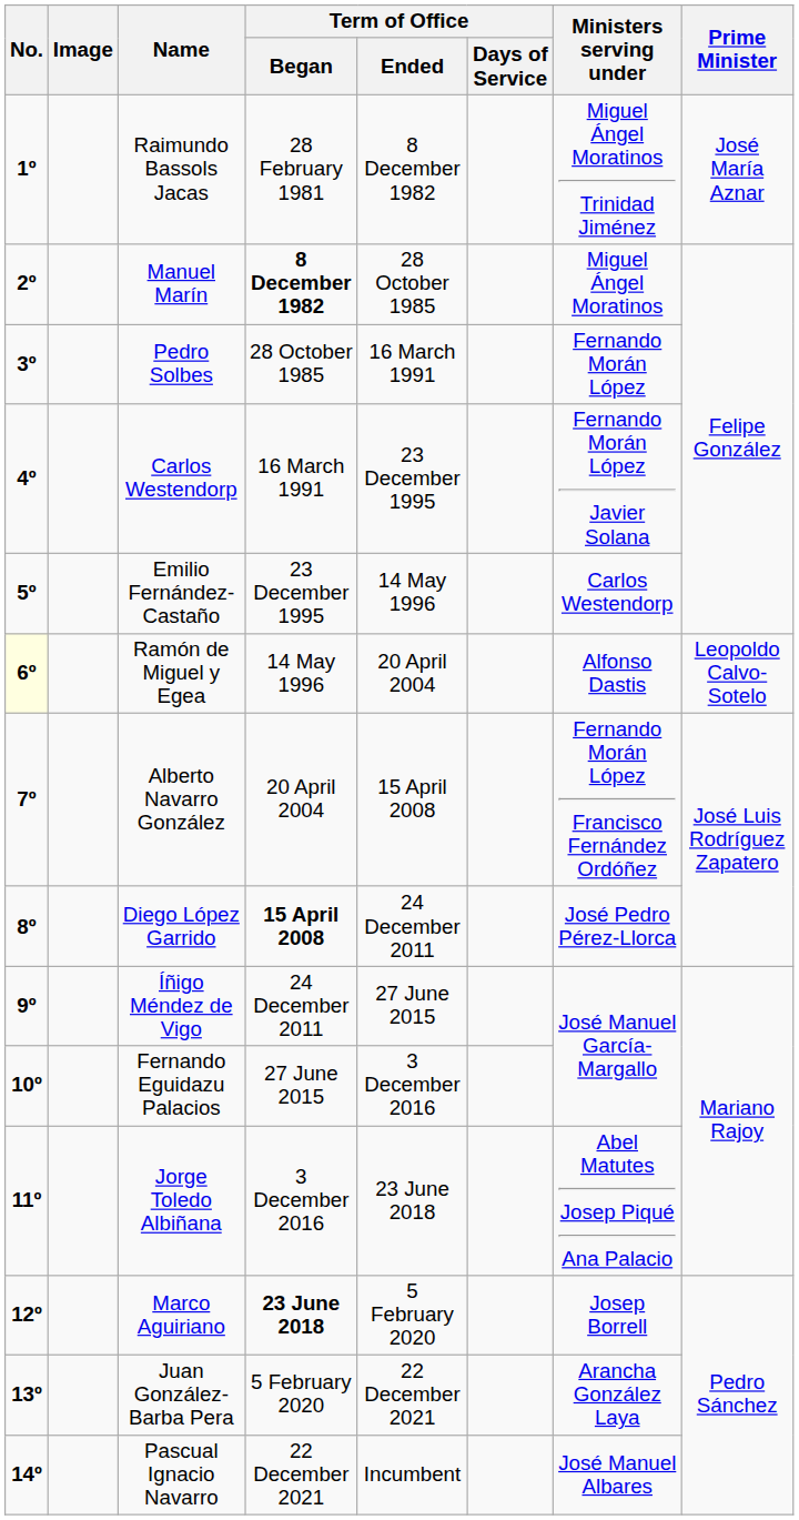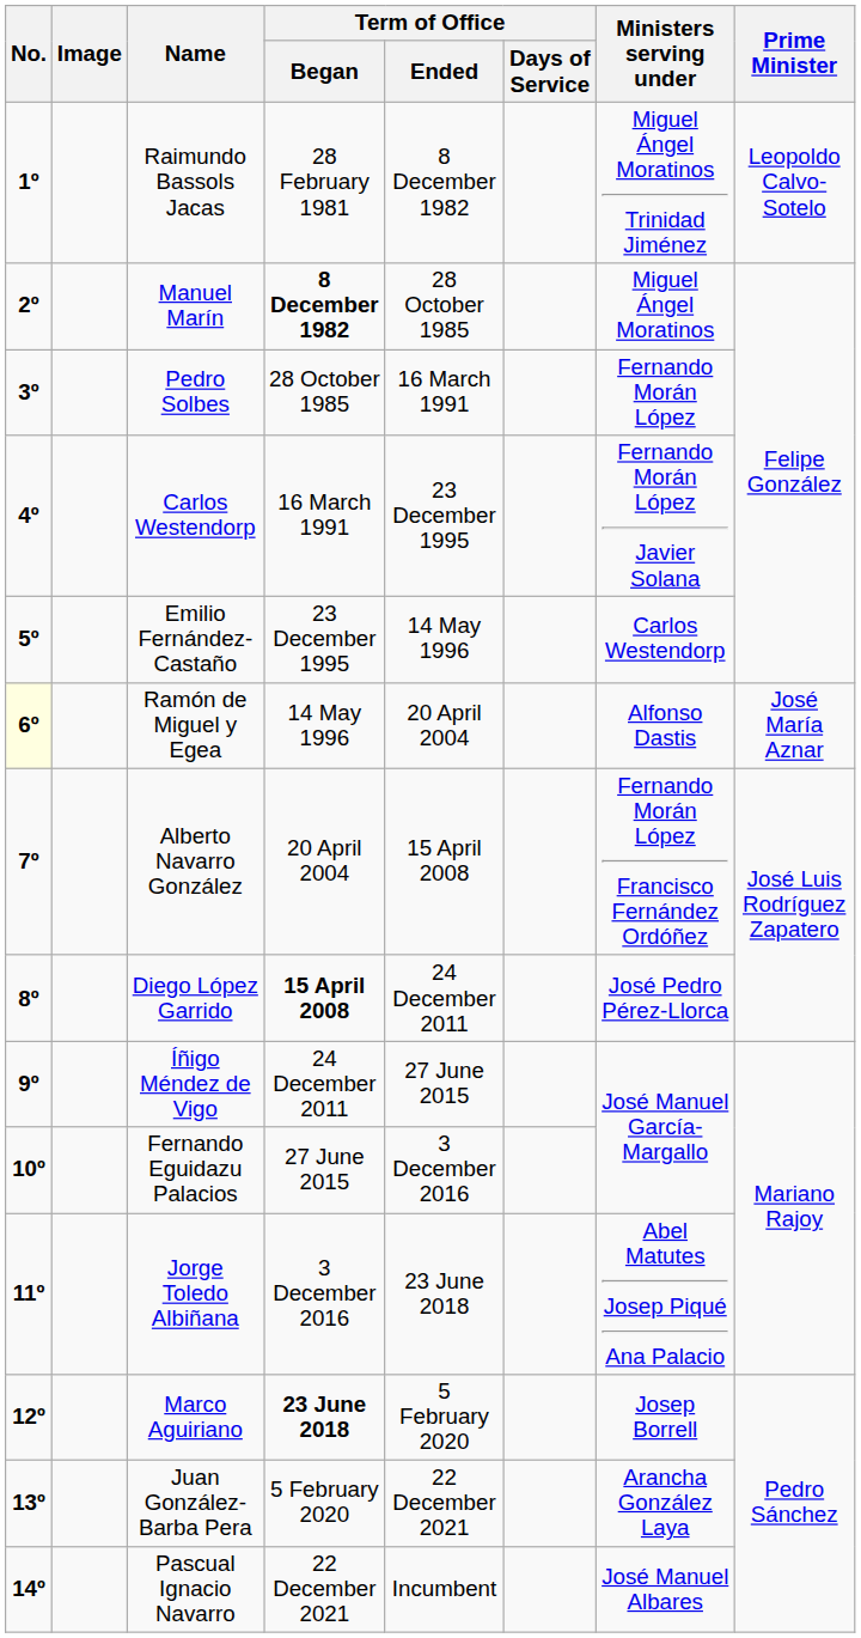Raimundo Bassols Jacas | Prime Minister: José María Aznar -> Leopoldo Calvo-Sotelo
Ramón de Miguel y Egea | Prime Minister: Leopoldo Calvo-Sotelo -> José María Aznar
